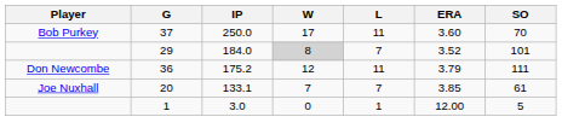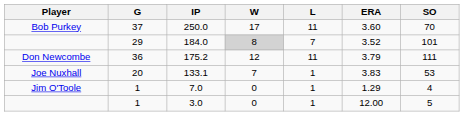133.1 | L: 7 -> 1
133.1 | ERA: 3.85 -> 3.83
133.1 | SO: 61 -> 53
+ row: Jim O'Toole | 1 | 7.0 | 0 | 1 | 1.29 | 4
